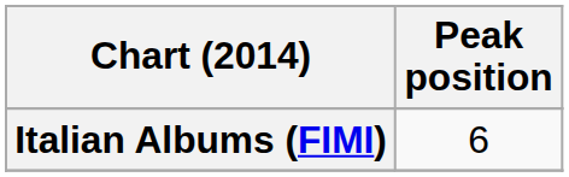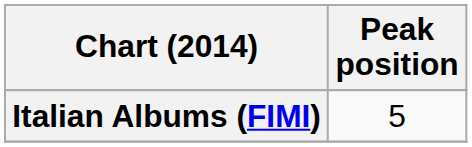Italian Albums (FIMI) | Peak position: 6 -> 5
